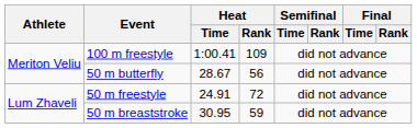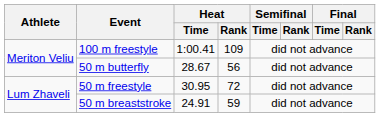50 m freestyle | Heat / Time: 24.91 -> 30.95
50 m breaststroke | Heat / Time: 30.95 -> 24.91
